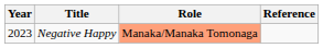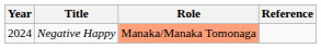Negative Happy | Year: 2023 -> 2024
